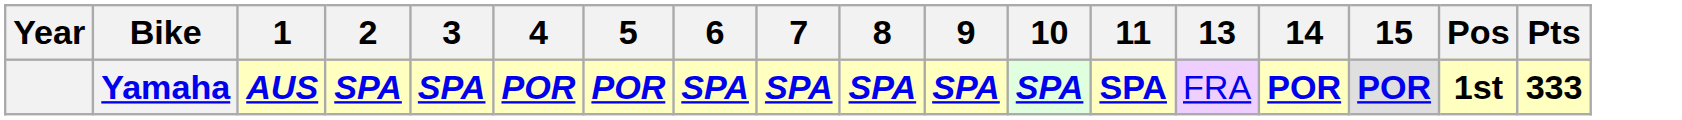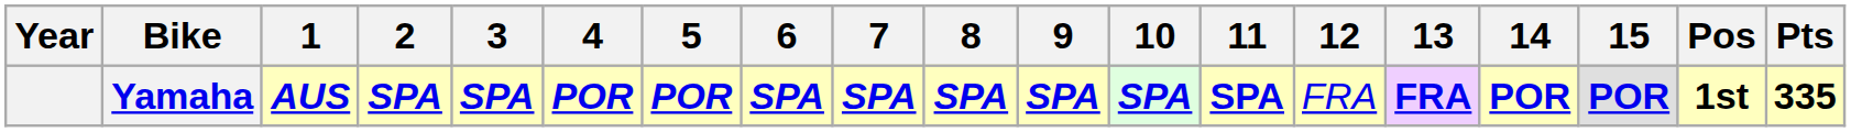+ column: 12 | FRA
Yamaha | 13: normal -> bold
Yamaha | Pts: 333 -> 335
